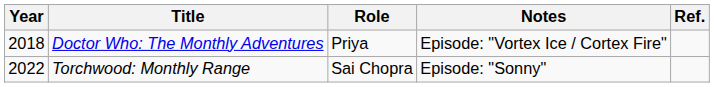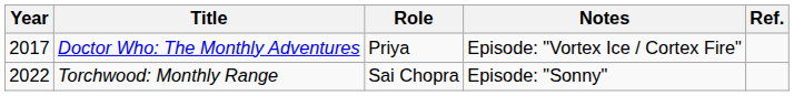Doctor Who: The Monthly Adventures | Year: 2018 -> 2017
